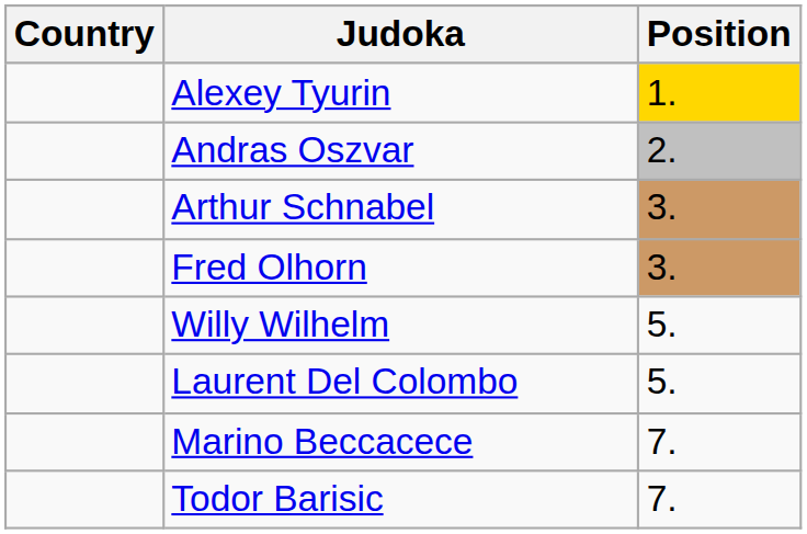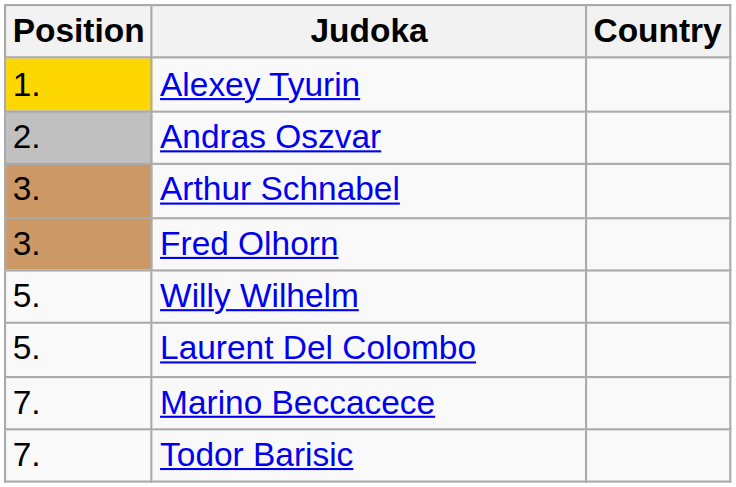columns swapped: Position <-> Country
